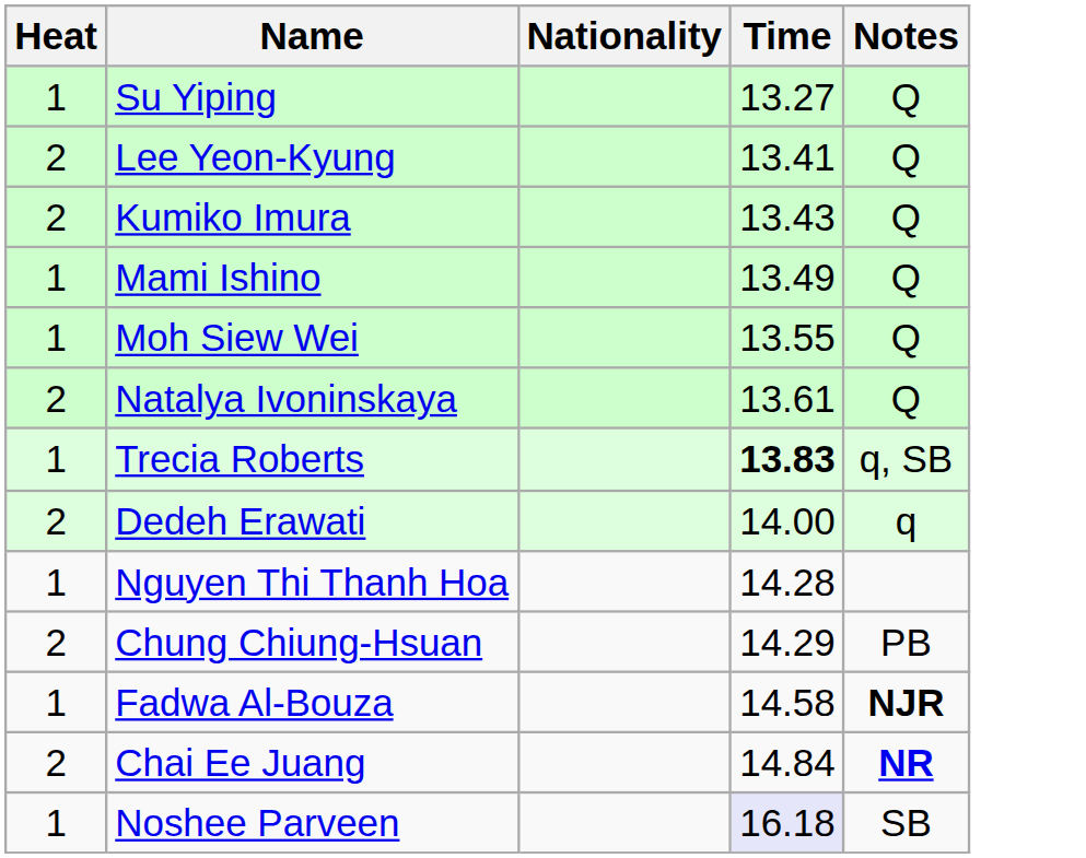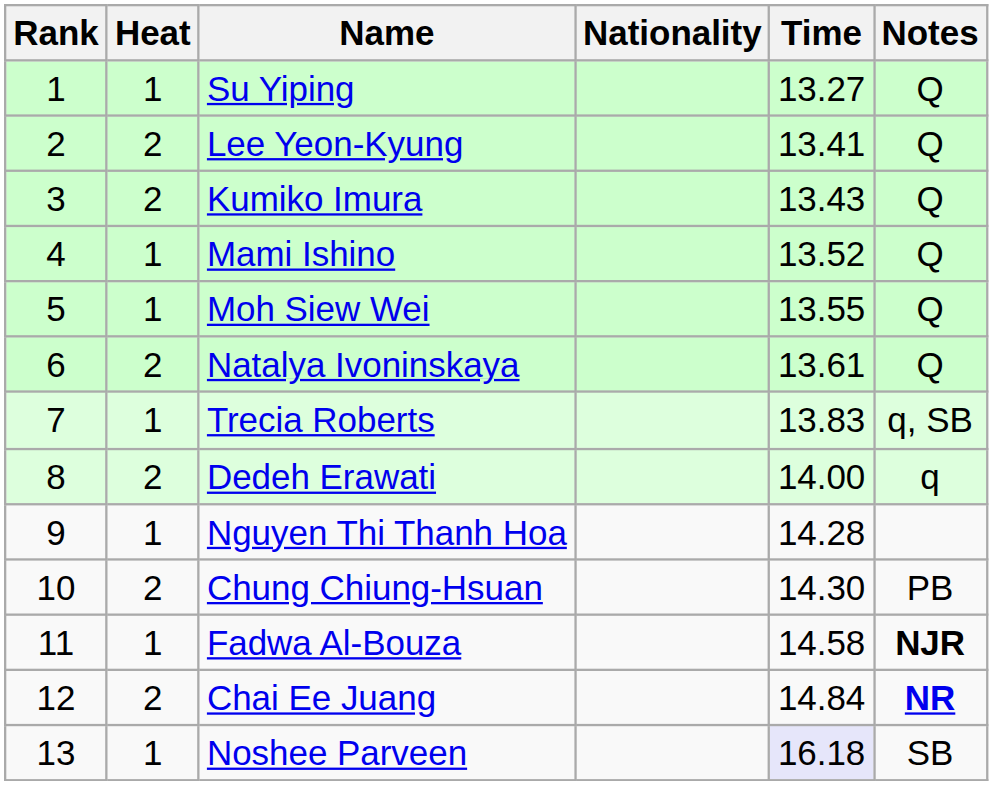+ column: Rank | 1 | 2 | 3 | 4 | 5 | 6 | 7 | 8 | 9 | 10 | 11 | 12 | 13
Mami Ishino | Time: 13.49 -> 13.52
Trecia Roberts | Time: bold -> normal
Chung Chiung-Hsuan | Time: 14.29 -> 14.30
